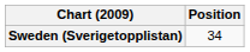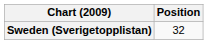Sweden (Sverigetopplistan) | Position: 34 -> 32
